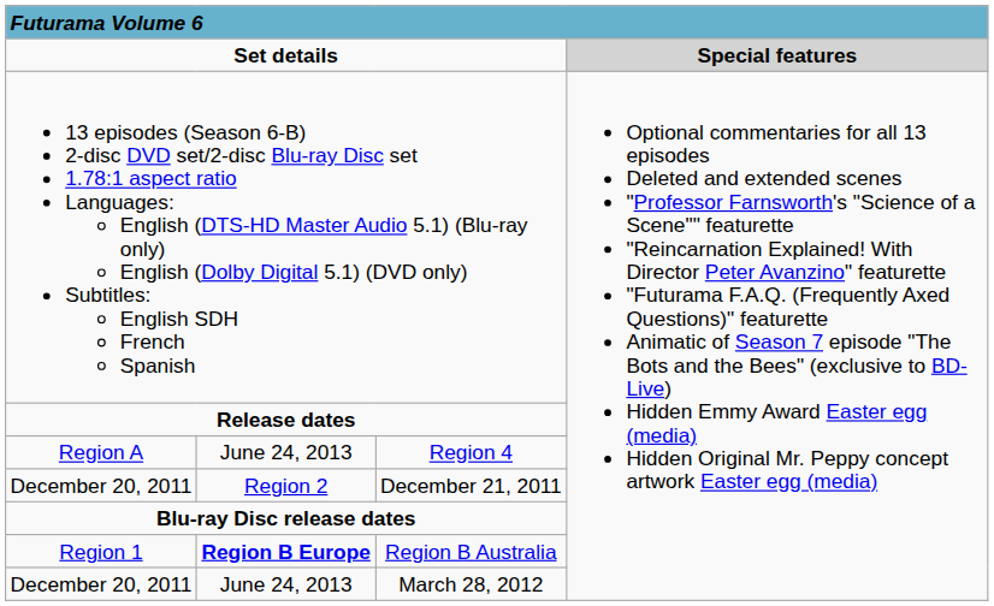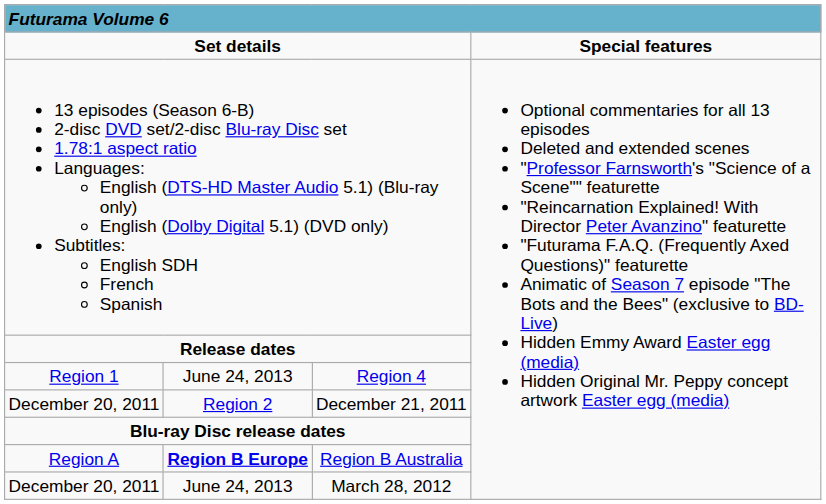Set details | column 4: lightgrey background -> no background
Region 4 | column 1: Region A -> Region 1
Region B Australia | column 1: Region 1 -> Region A
